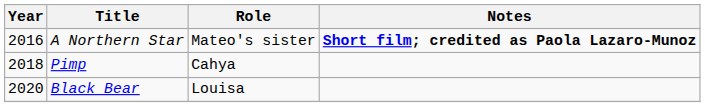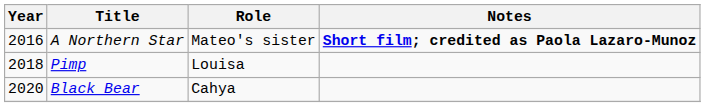Pimp | Role: Cahya -> Louisa
Black Bear | Role: Louisa -> Cahya
